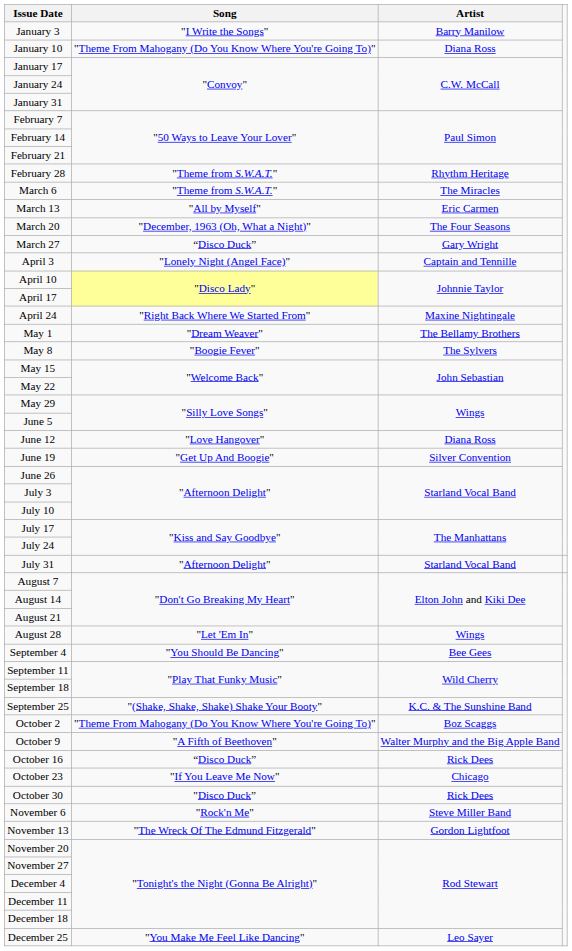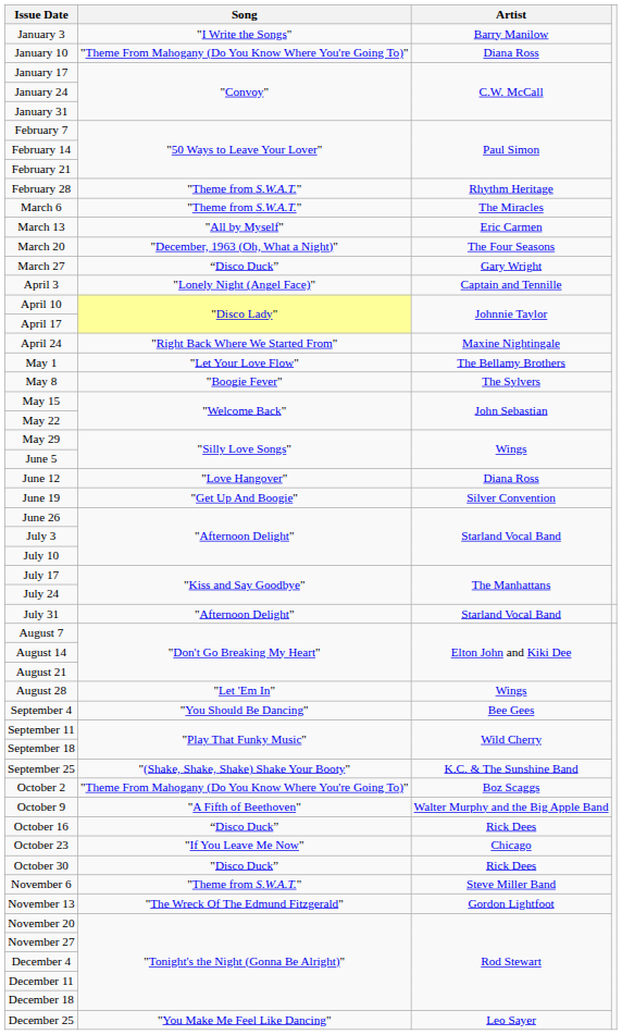May 1 | Song: "Dream Weaver" -> "Let Your Love Flow"
November 6 | Song: "Rock'n Me" -> "Theme from S.W.A.T."
